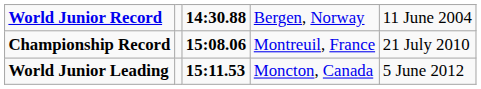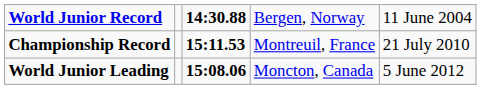Championship Record | column 3: 15:08.06 -> 15:11.53
World Junior Leading | column 3: 15:11.53 -> 15:08.06
